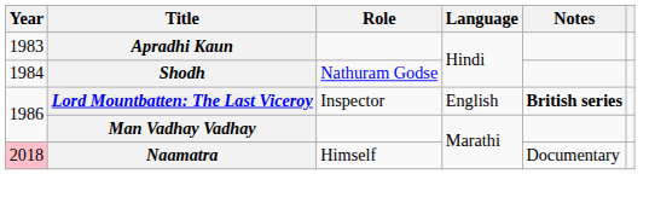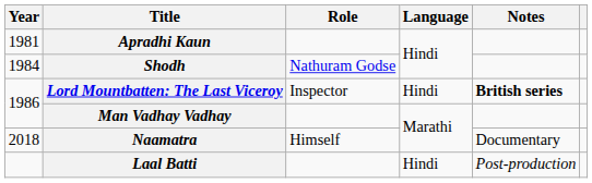Apradhi Kaun | Year: 1983 -> 1981
Lord Mountbatten: The Last Viceroy | Language: English -> Hindi
Naamatra | Year: pink background -> no background
+ row: Laal Batti | Hindi | Post-production
